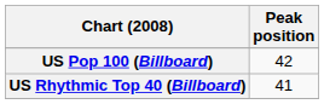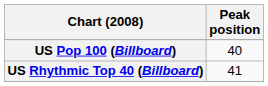US Pop 100 (Billboard) | Peak position: 42 -> 40
